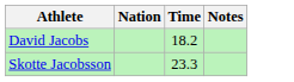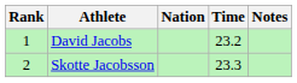+ column: Rank | 1 | 2
David Jacobs | Time: 18.2 -> 23.2
